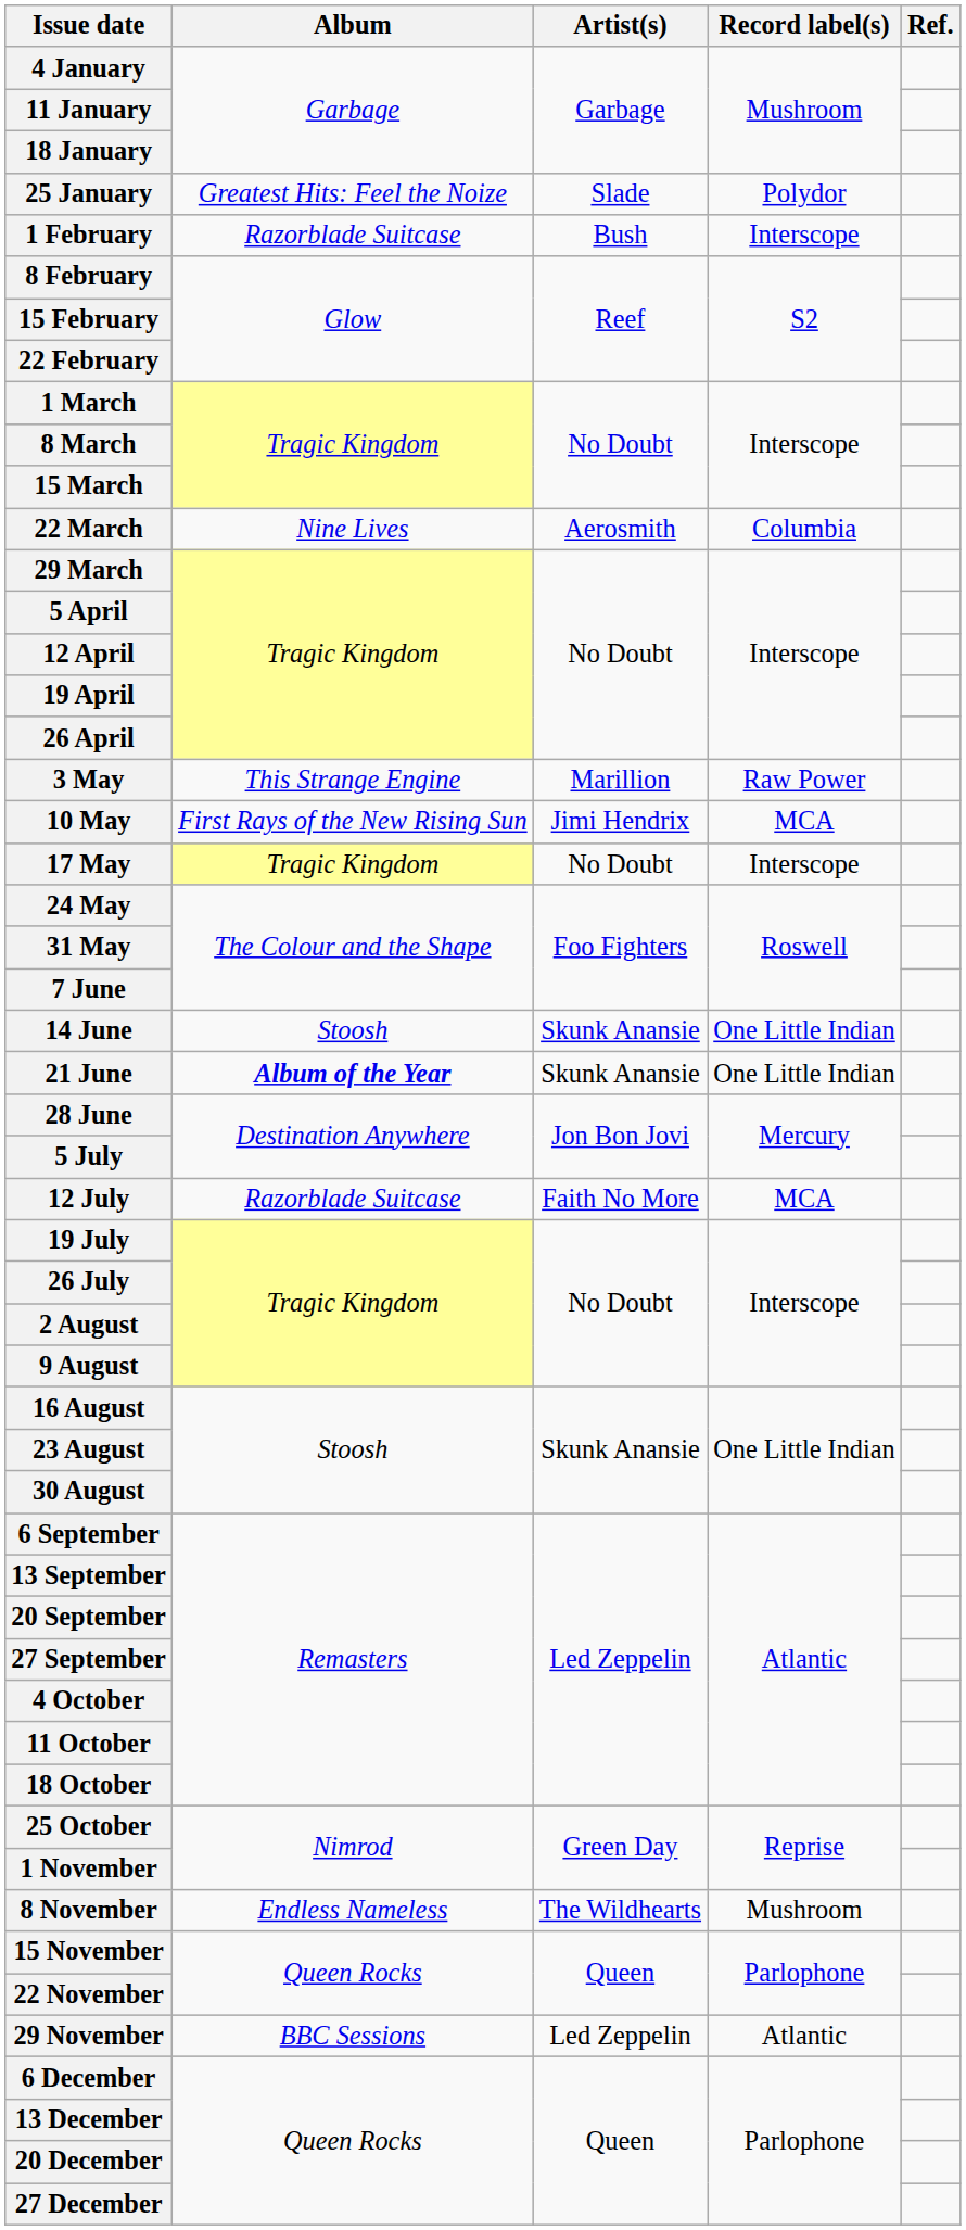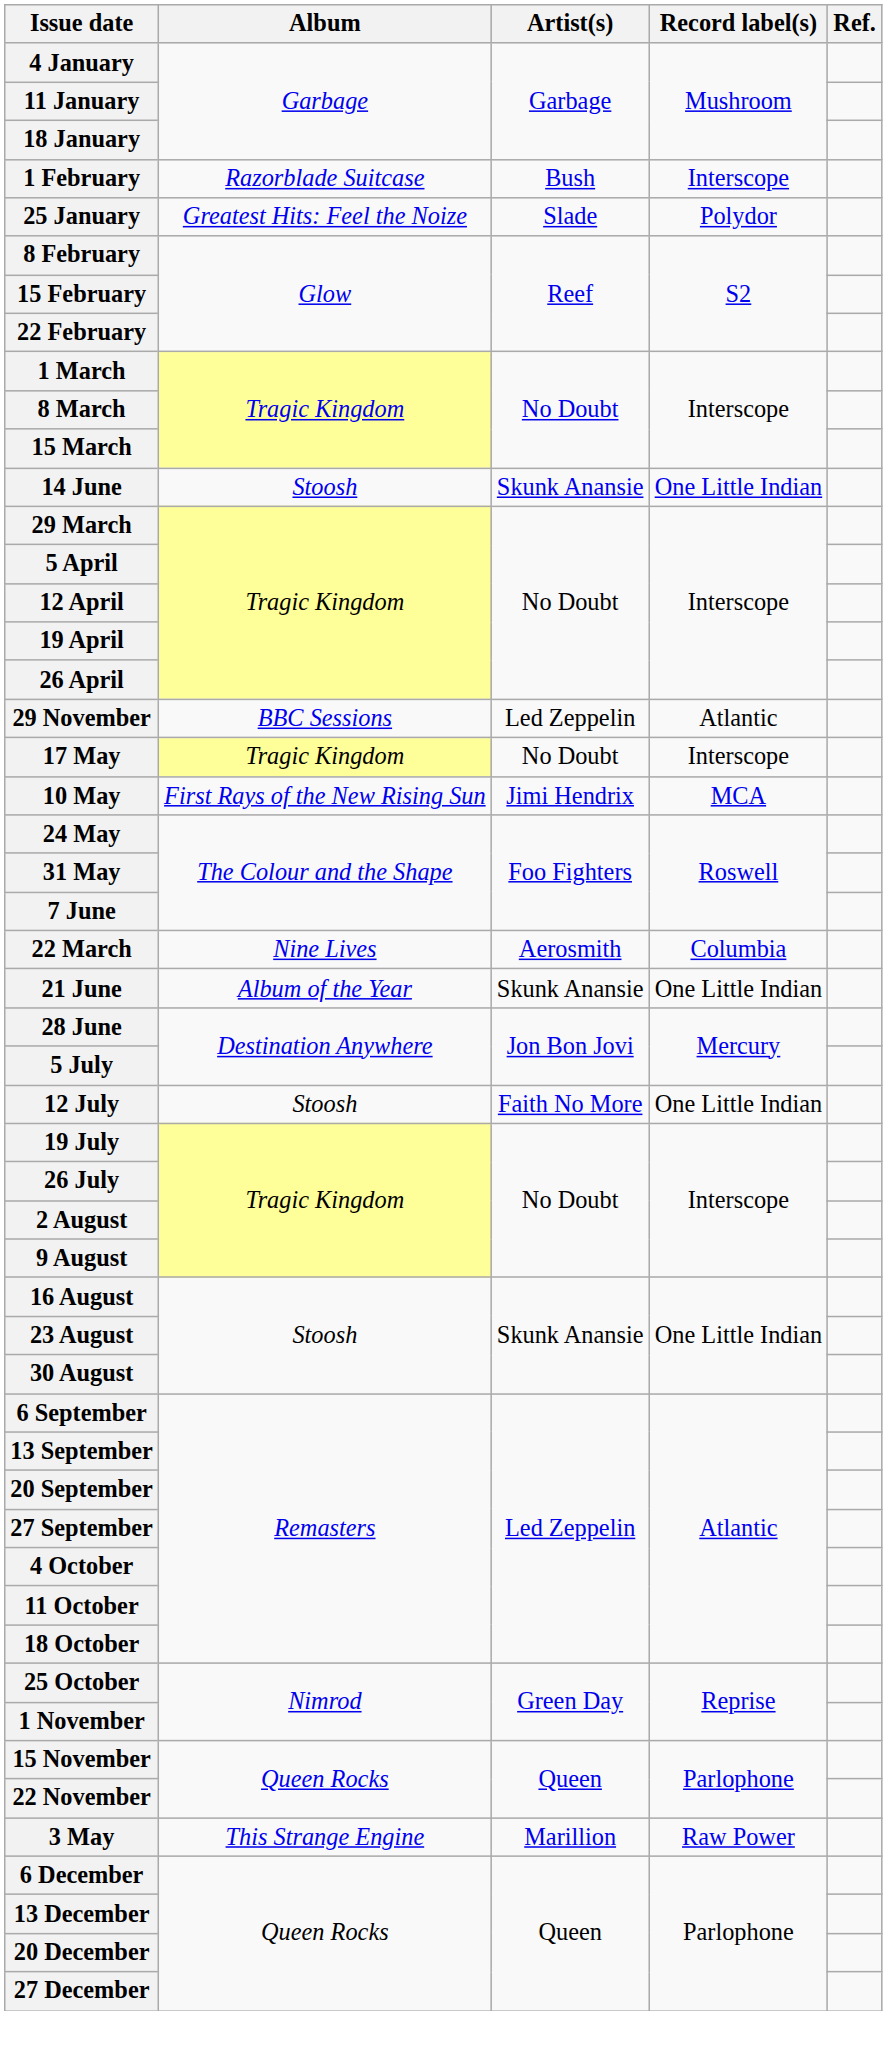rows swapped: 25 January <-> 1 February
rows swapped: 22 March <-> 14 June
rows swapped: 3 May <-> 29 November
rows swapped: 10 May <-> 17 May
21 June | Album: bold -> normal
12 July | Album: Razorblade Suitcase -> Stoosh
12 July | Record label(s): MCA -> One Little Indian
- row: 8 November | Endless Nameless | The Wildhearts | Mushroom
